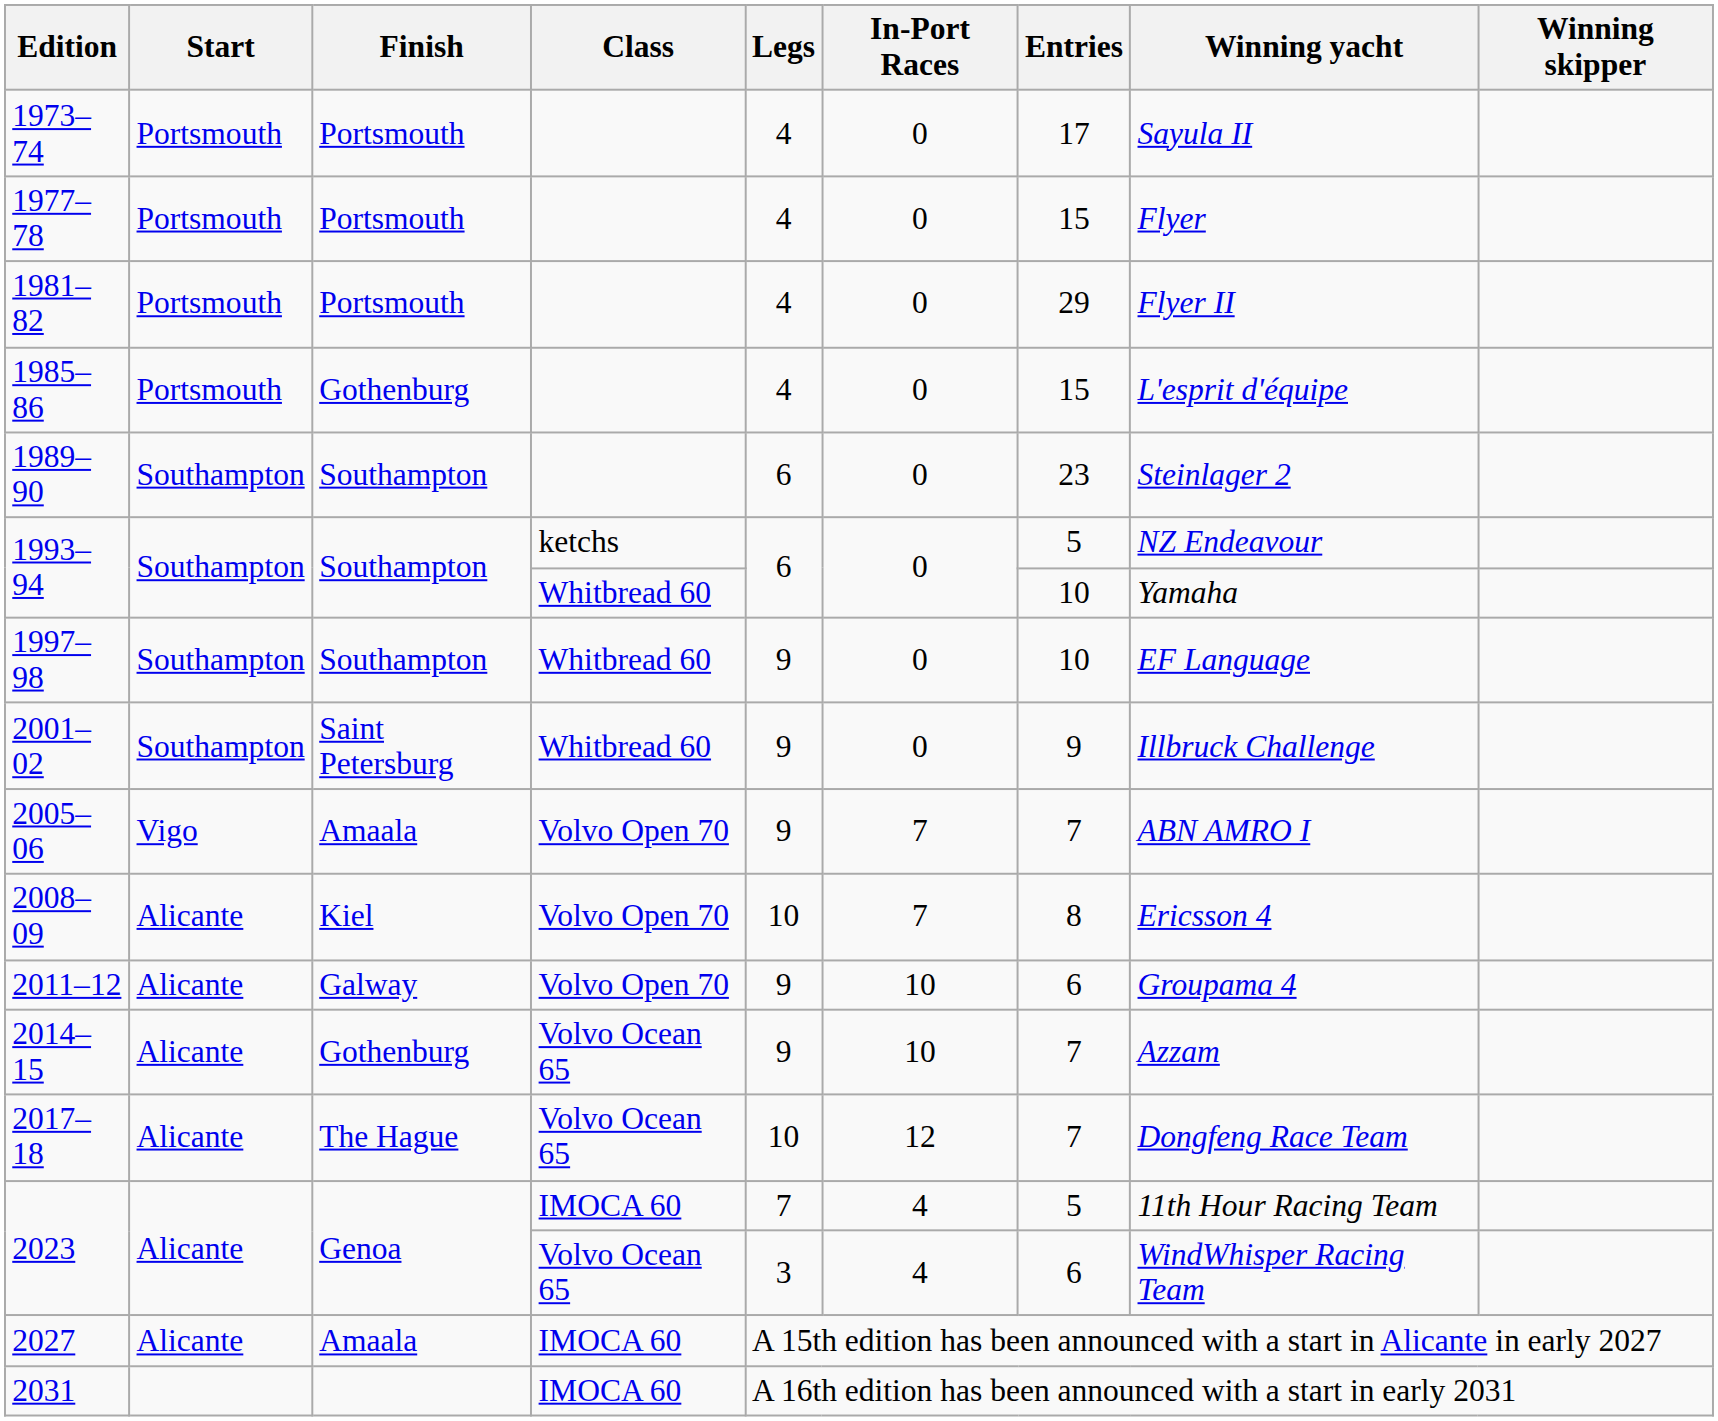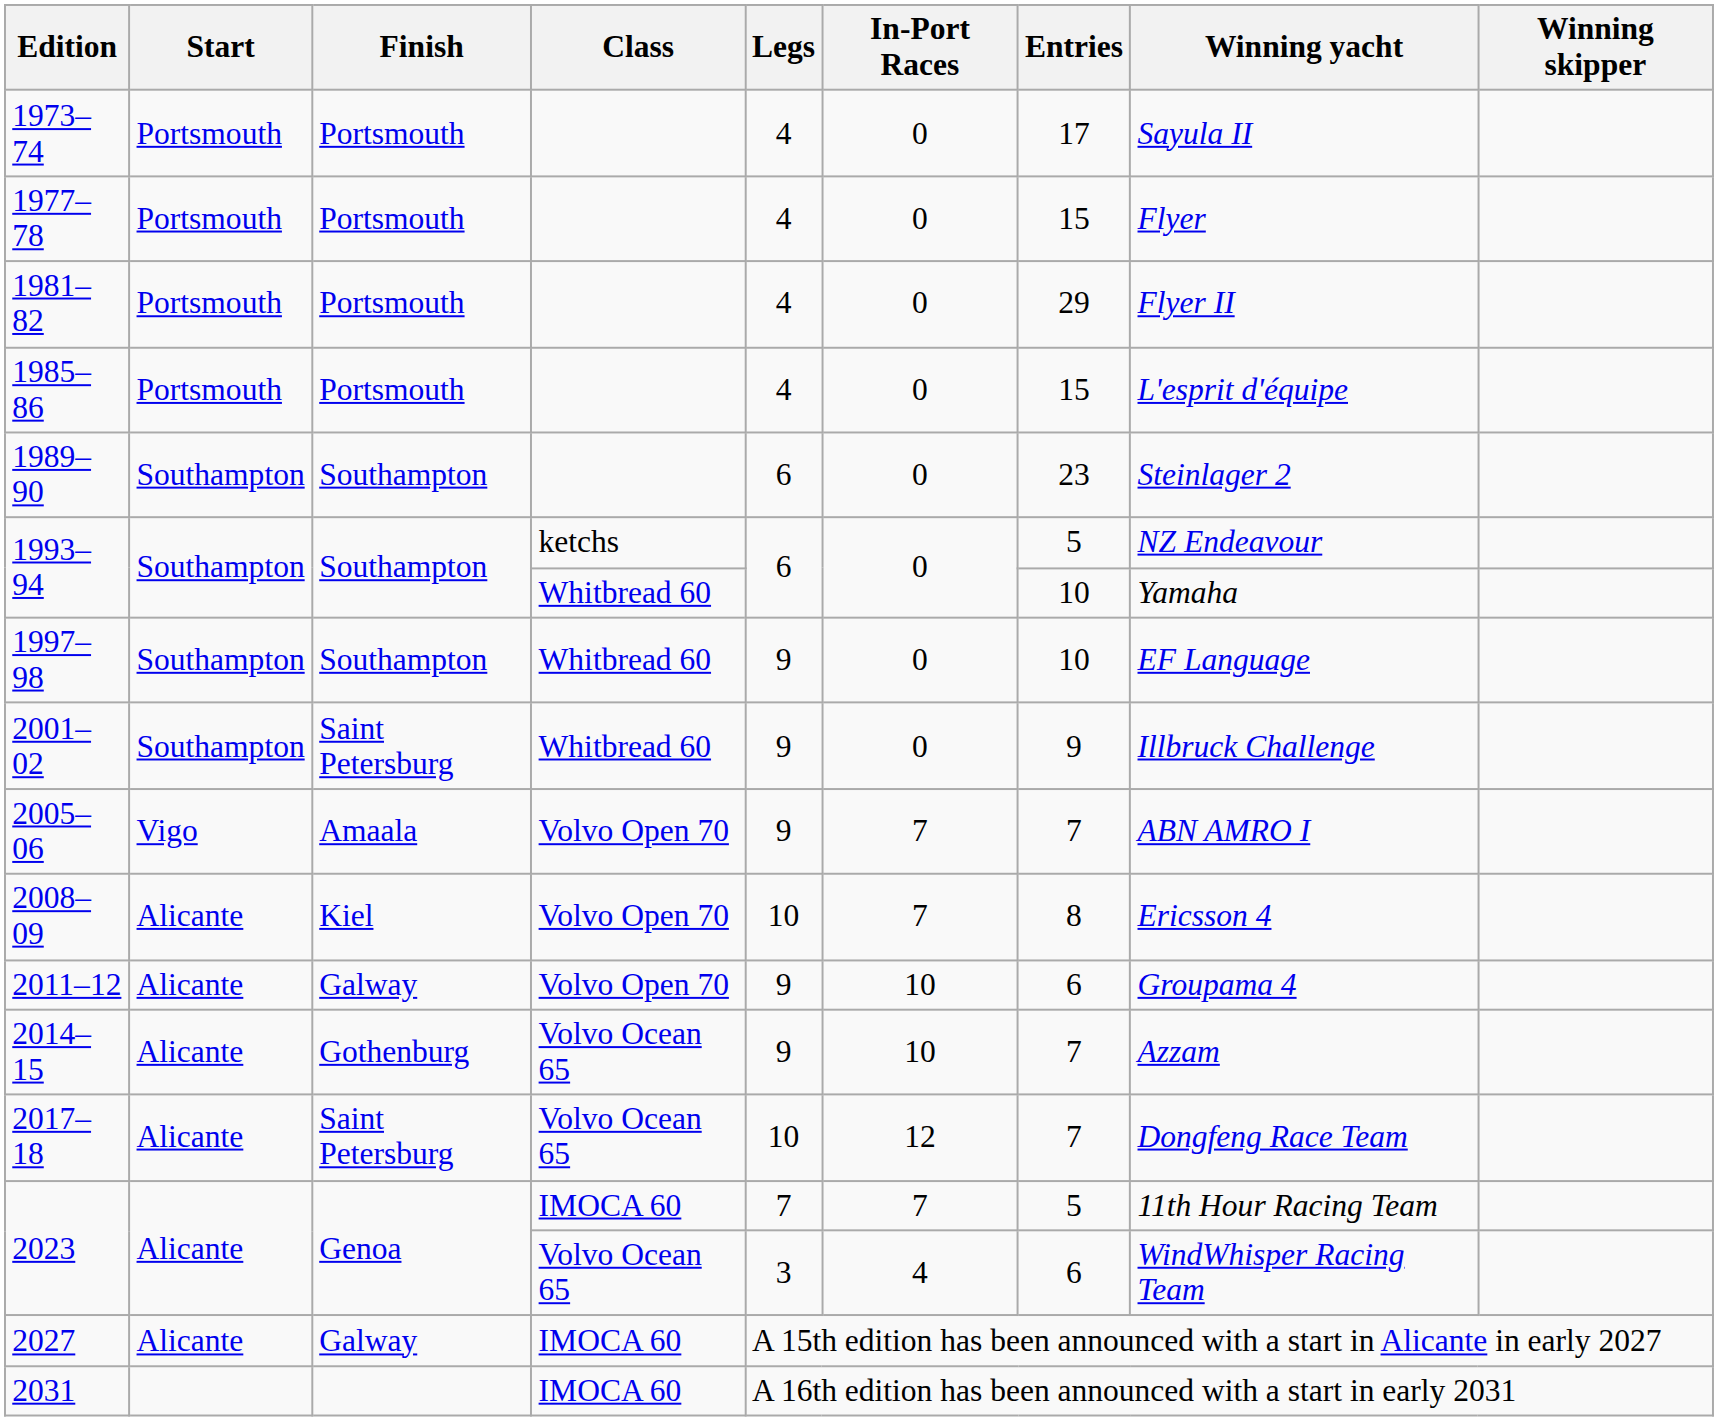1985–86 | Finish: Gothenburg -> Portsmouth
2017–18 | Finish: The Hague -> Saint Petersburg
2023 / IMOCA 60 | In-Port Races: 4 -> 7
2027 | Finish: Amaala -> Galway
